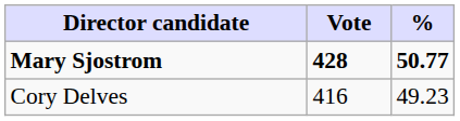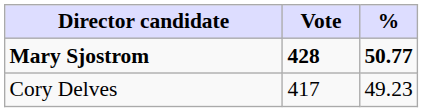Cory Delves | Vote: 416 -> 417
